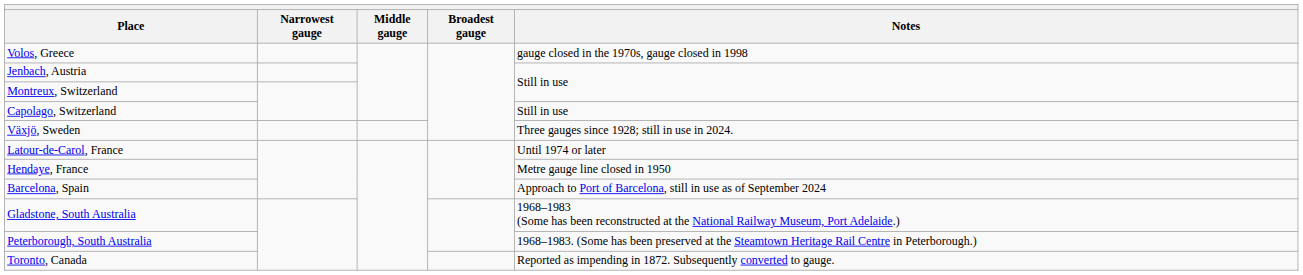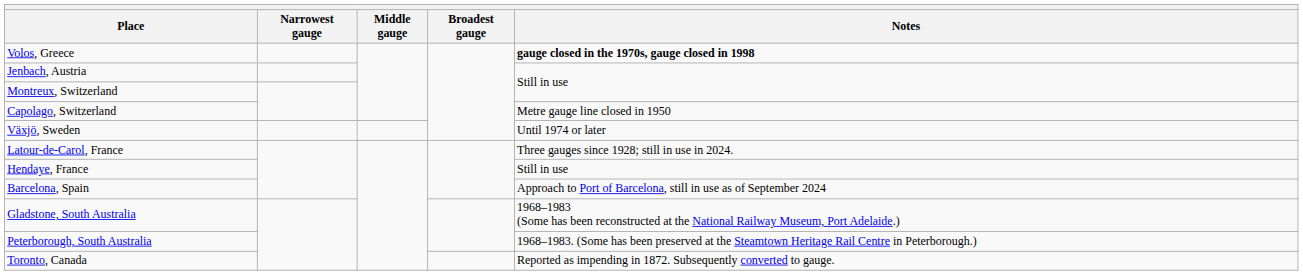Volos, Greece | Notes: normal -> bold
Capolago, Switzerland | Notes: Still in use -> Metre gauge line closed in 1950
Växjö, Sweden | Notes: Three gauges since 1928; still in use in 2024. -> Until 1974 or later
Latour-de-Carol, France | Notes: Until 1974 or later -> Three gauges since 1928; still in use in 2024.
Hendaye, France | Notes: Metre gauge line closed in 1950 -> Still in use
